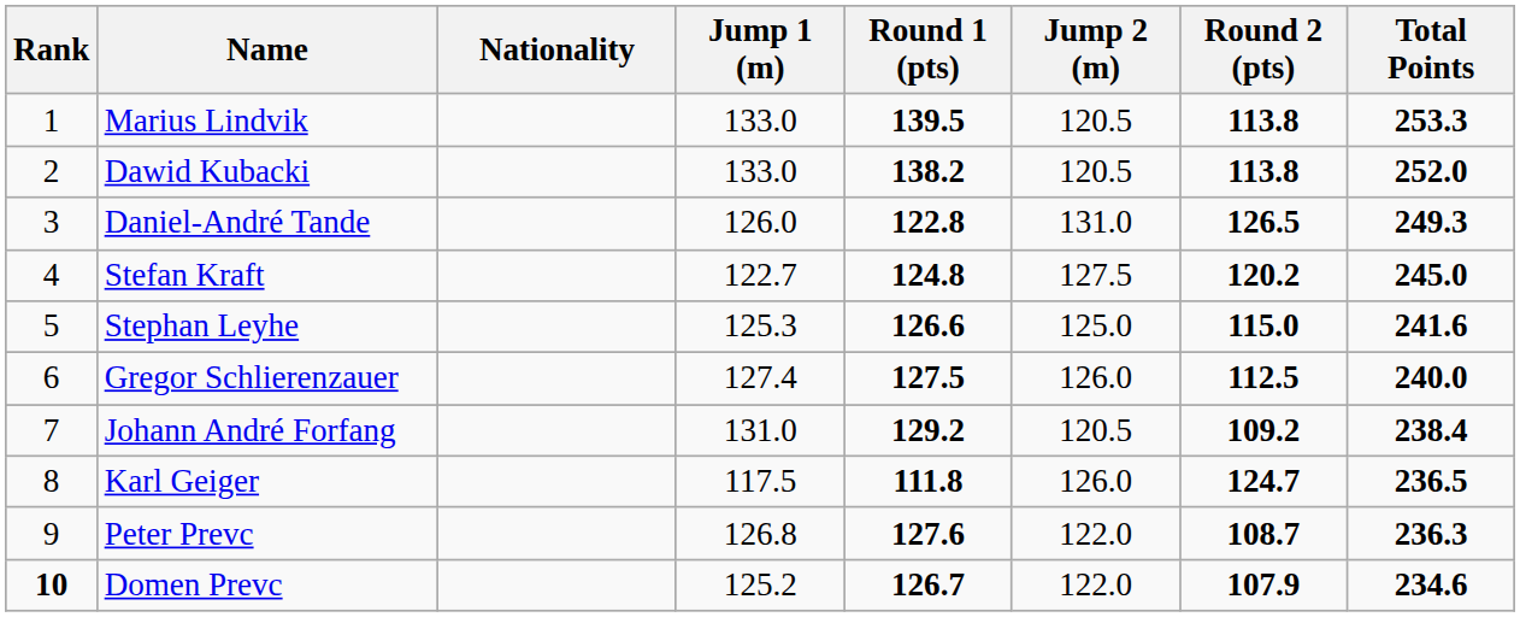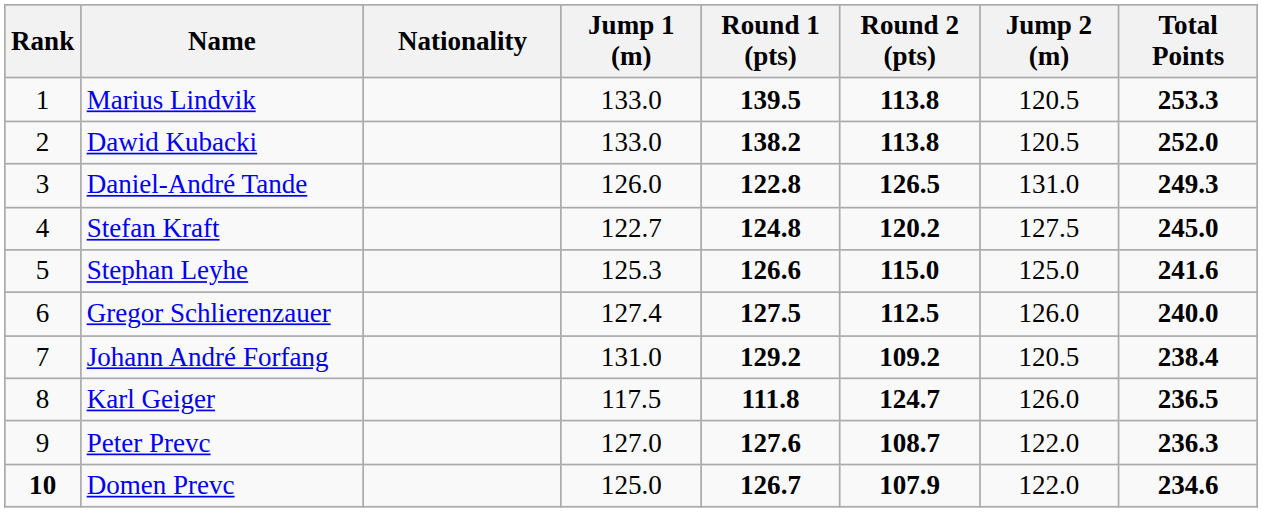columns swapped: Jump 2 (m) <-> Round 2 (pts)
Peter Prevc | Jump 1 (m): 126.8 -> 127.0
Domen Prevc | Jump 1 (m): 125.2 -> 125.0
